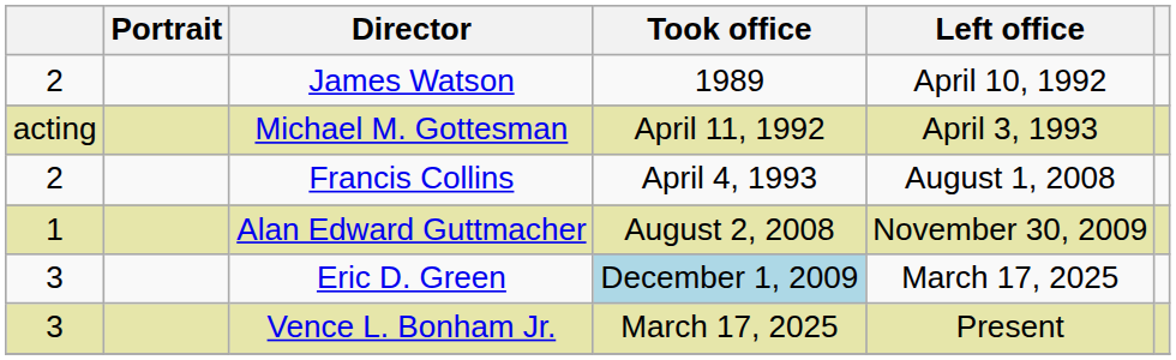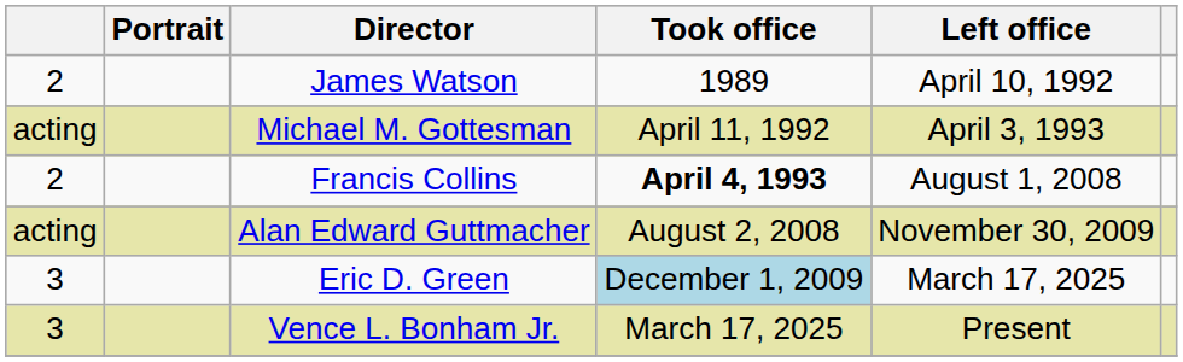Francis Collins | Took office: normal -> bold
Alan Edward Guttmacher | column 1: 1 -> acting
